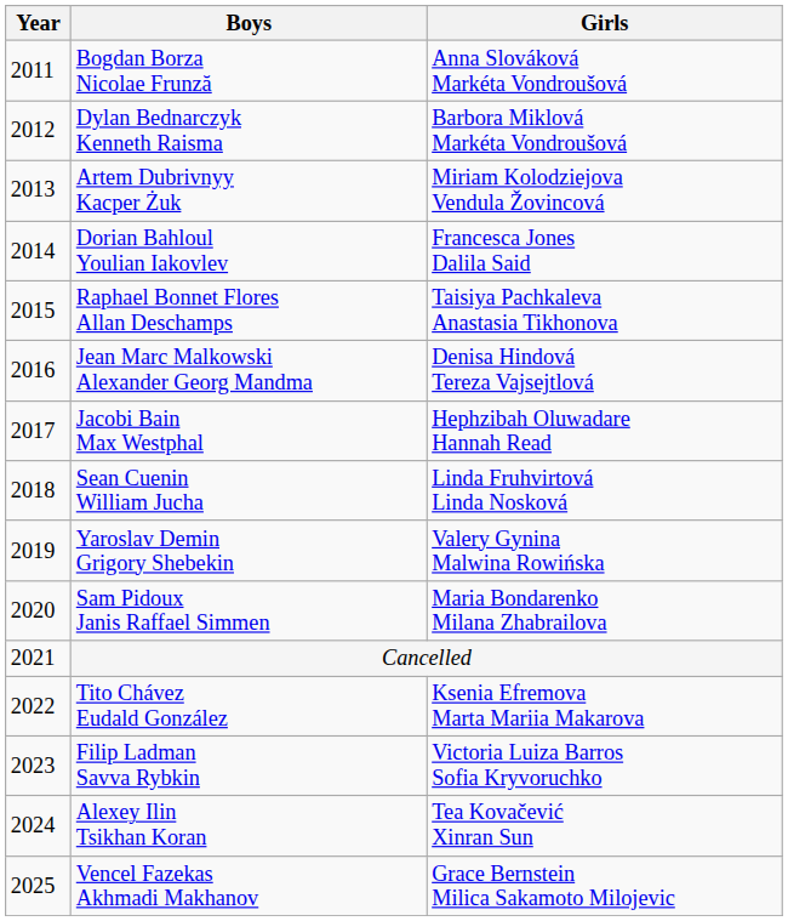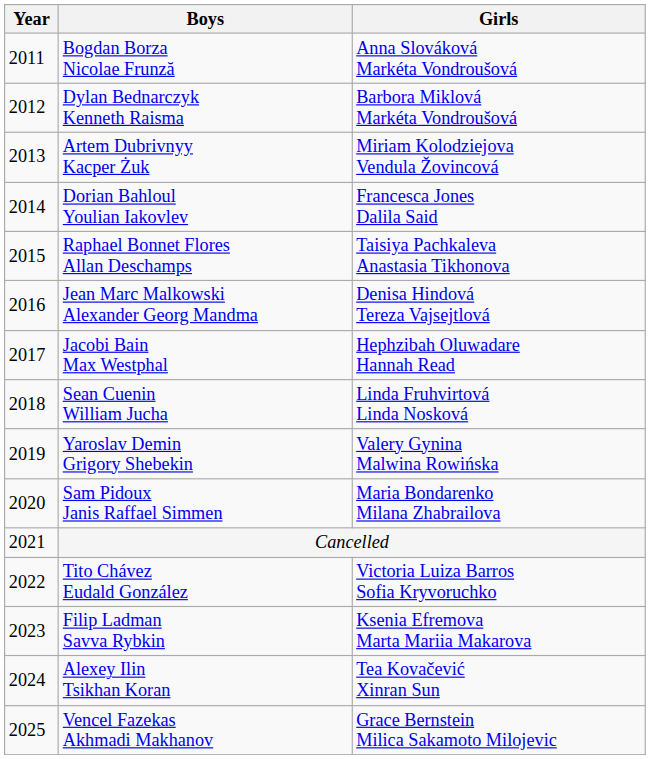Tito Chávez Eudald González | Girls: Ksenia Efremova Marta Mariia Makarova -> Victoria Luiza Barros Sofia Kryvoruchko
Filip Ladman Savva Rybkin | Girls: Victoria Luiza Barros Sofia Kryvoruchko -> Ksenia Efremova Marta Mariia Makarova
